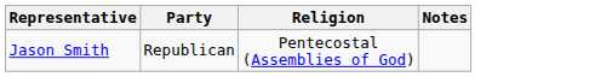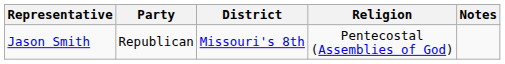+ column: District | Missouri's 8th
